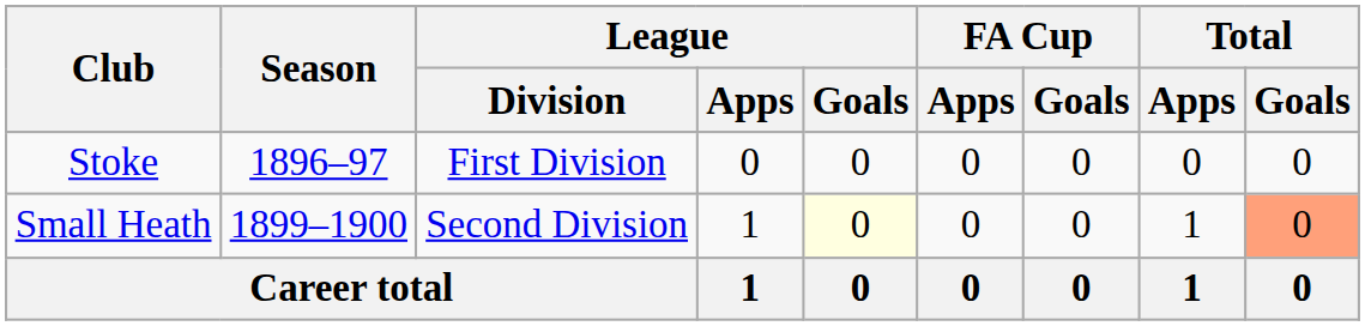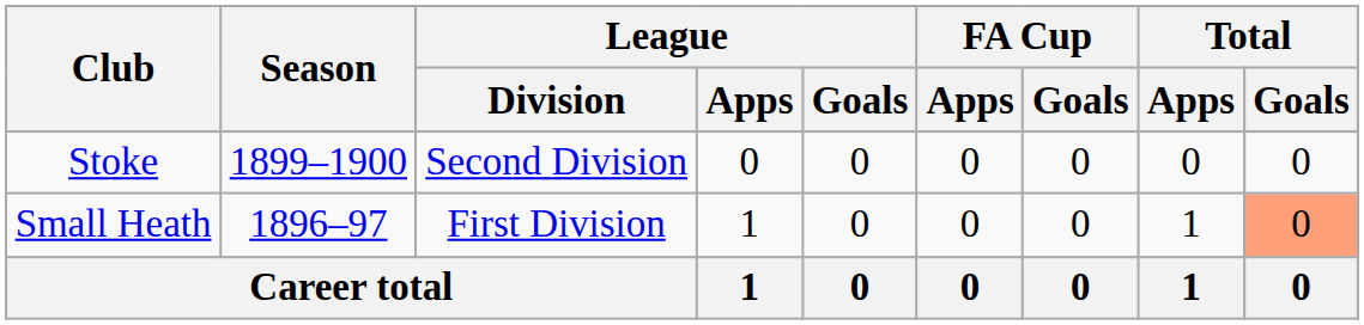Stoke | Season: 1896–97 -> 1899–1900
Stoke | League / Division: First Division -> Second Division
Small Heath | Season: 1899–1900 -> 1896–97
Small Heath | League / Division: Second Division -> First Division
Small Heath | League / Goals: lightyellow background -> no background
